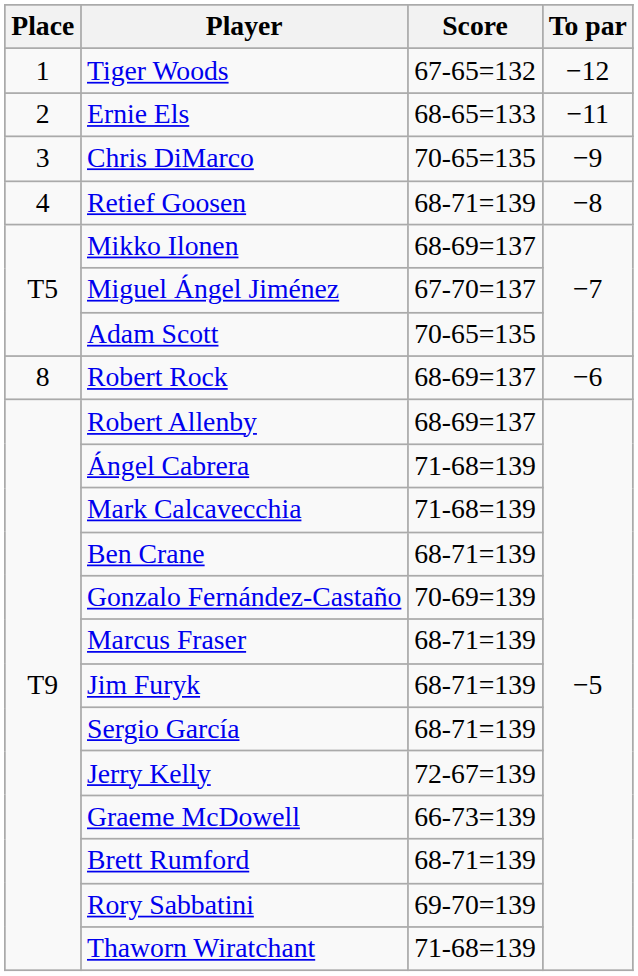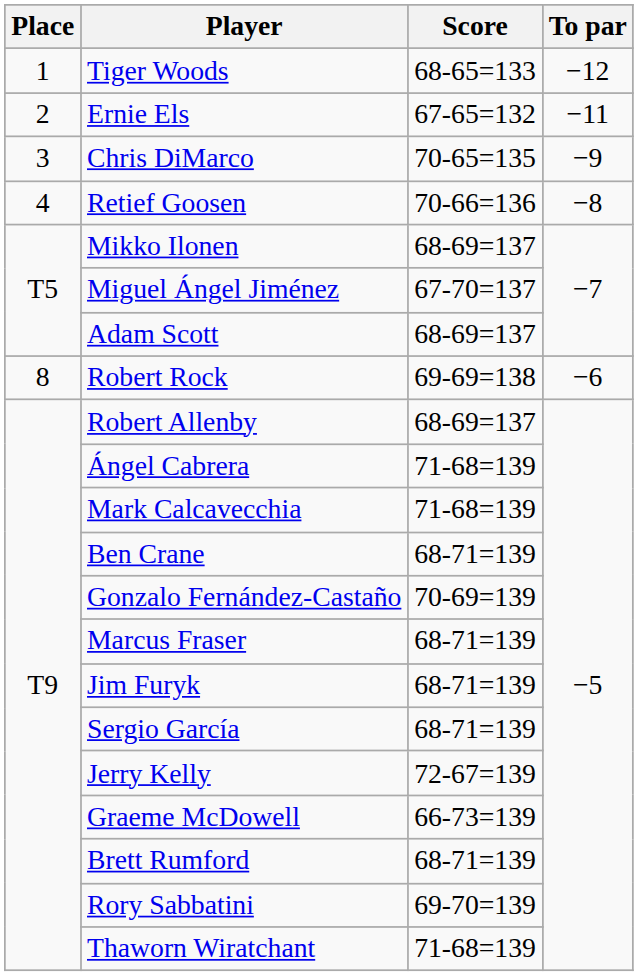Tiger Woods | Score: 67-65=132 -> 68-65=133
Ernie Els | Score: 68-65=133 -> 67-65=132
Retief Goosen | Score: 68-71=139 -> 70-66=136
Adam Scott | Score: 70-65=135 -> 68-69=137
Robert Rock | Score: 68-69=137 -> 69-69=138
